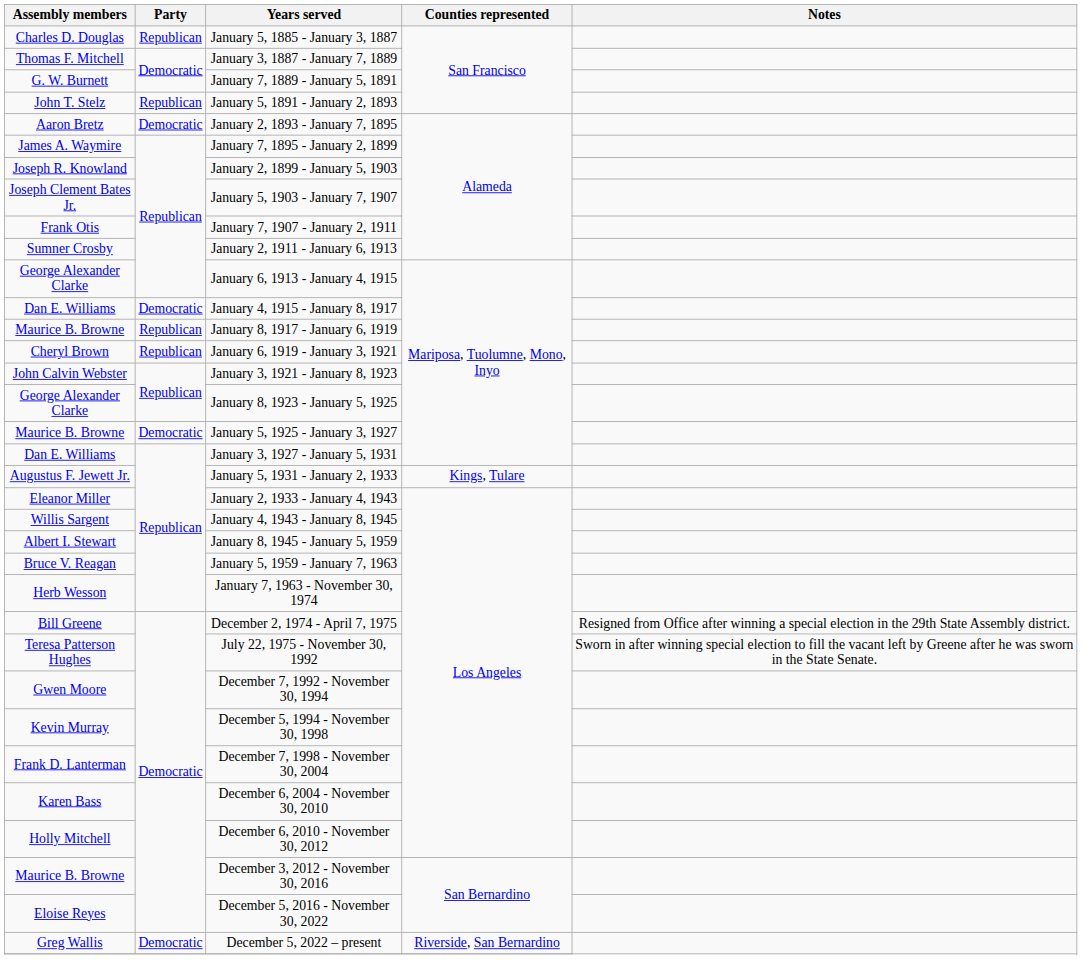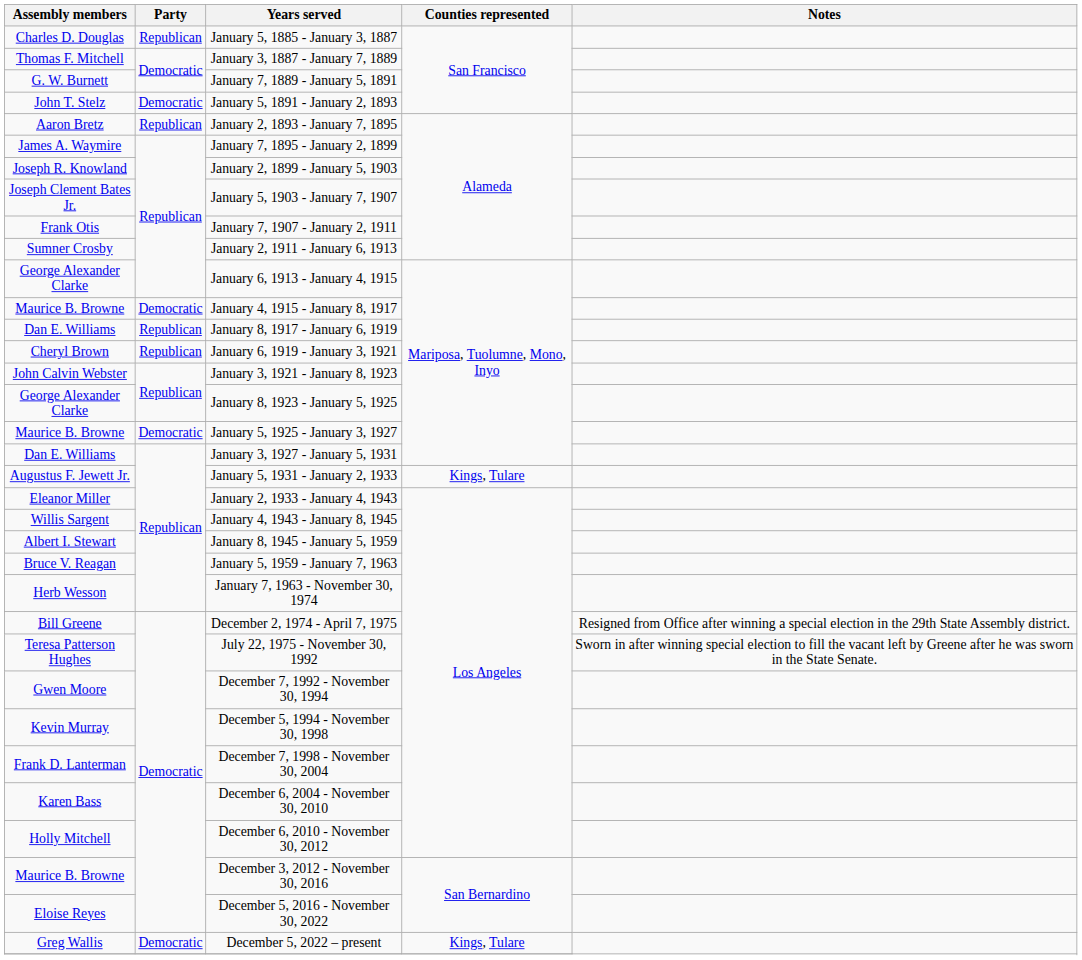January 5, 1891 - January 2, 1893 | Party: Republican -> Democratic
January 2, 1893 - January 7, 1895 | Party: Democratic -> Republican
January 4, 1915 - January 8, 1917 | Assembly members: Dan E. Williams -> Maurice B. Browne
January 8, 1917 - January 6, 1919 | Assembly members: Maurice B. Browne -> Dan E. Williams
December 5, 2022 – present | Counties represented: Riverside, San Bernardino -> Kings, Tulare
